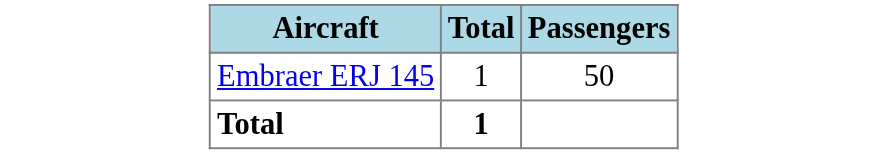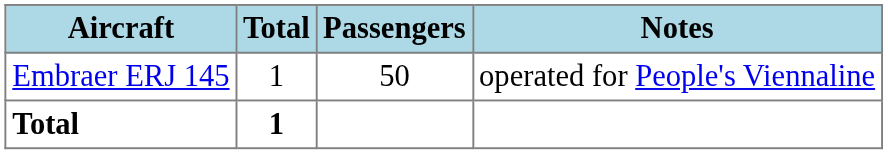+ column: Notes | operated for People's Viennaline
